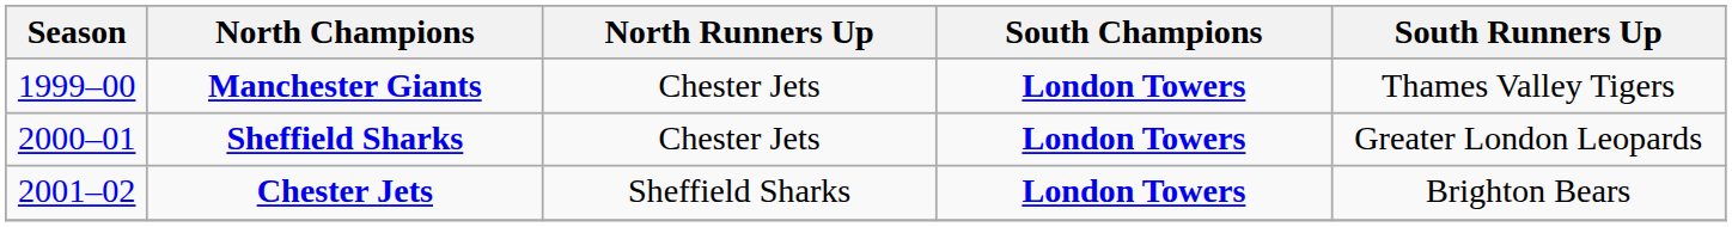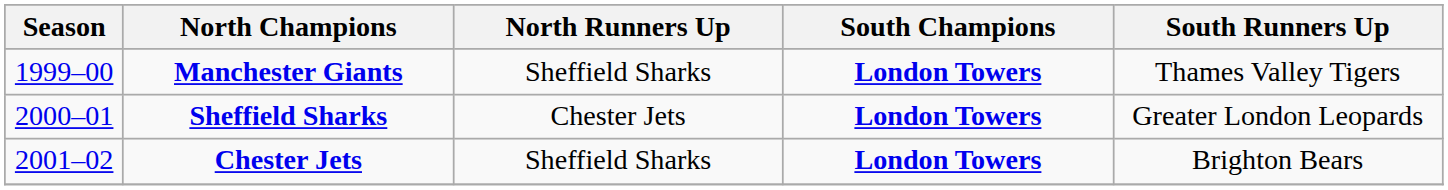Manchester Giants | North Runners Up: Chester Jets -> Sheffield Sharks
